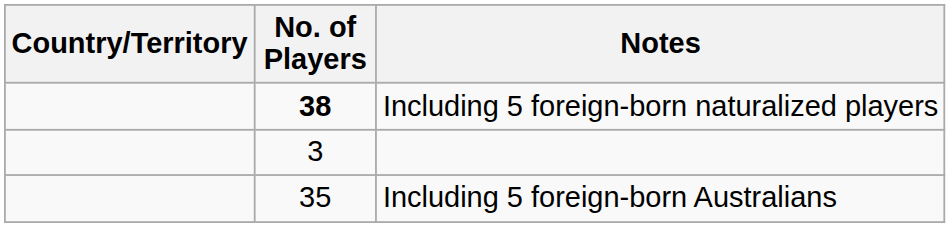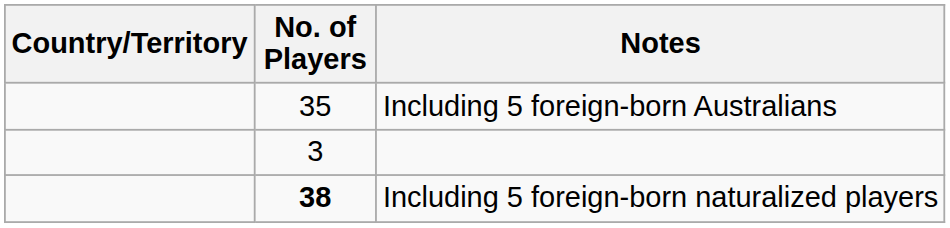rows swapped: Including 5 foreign-born Australians <-> Including 5 foreign-born naturalized players
